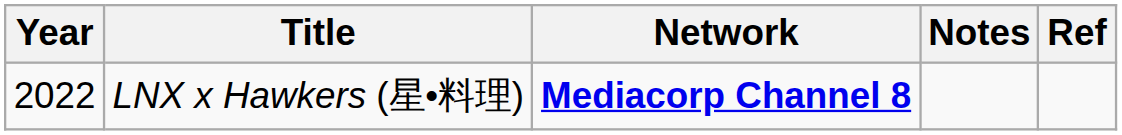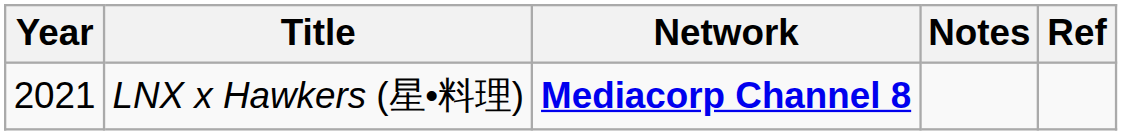LNX x Hawkers (星•料理) | Year: 2022 -> 2021
